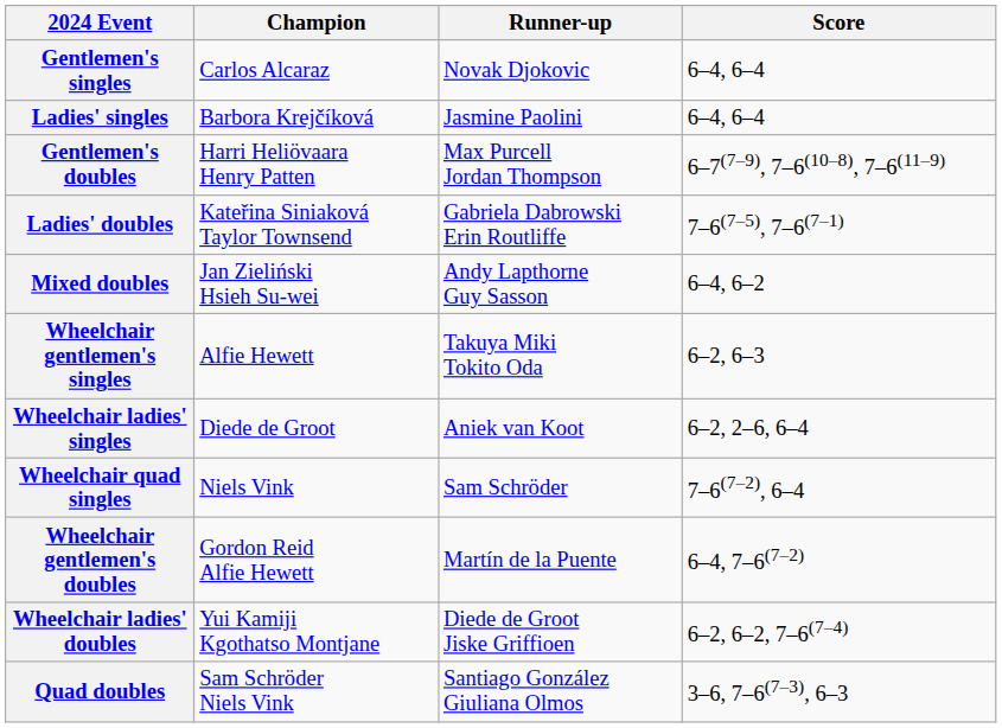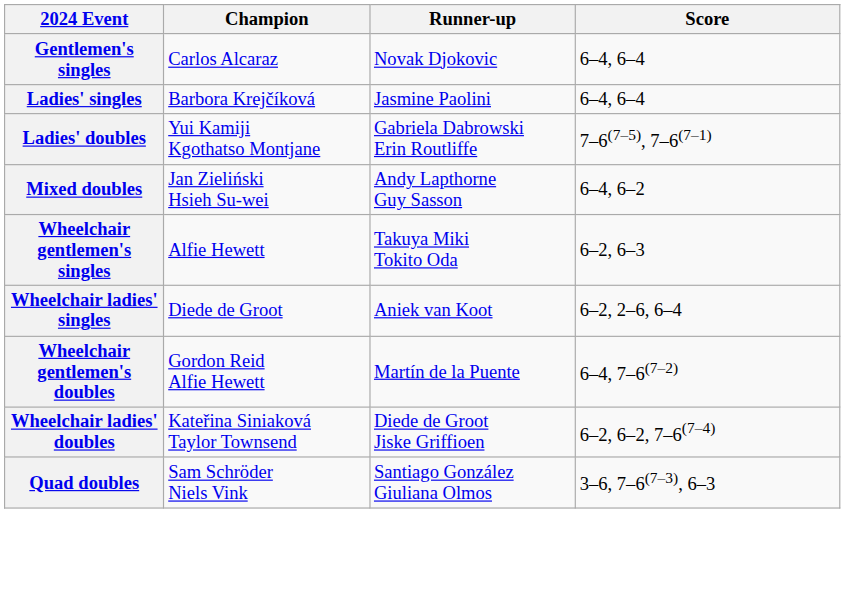- row: Gentlemen's doubles | Harri Heliövaara Henry Patten | Max Purcell Jordan Thompson | 6–7(7–9), 7–6(10–8), 7–6(11–9)
Ladies' doubles | Champion: Kateřina Siniaková Taylor Townsend -> Yui Kamiji Kgothatso Montjane
- row: Wheelchair quad singles | Niels Vink | Sam Schröder | 7–6(7–2), 6–4
Wheelchair ladies' doubles | Champion: Yui Kamiji Kgothatso Montjane -> Kateřina Siniaková Taylor Townsend
